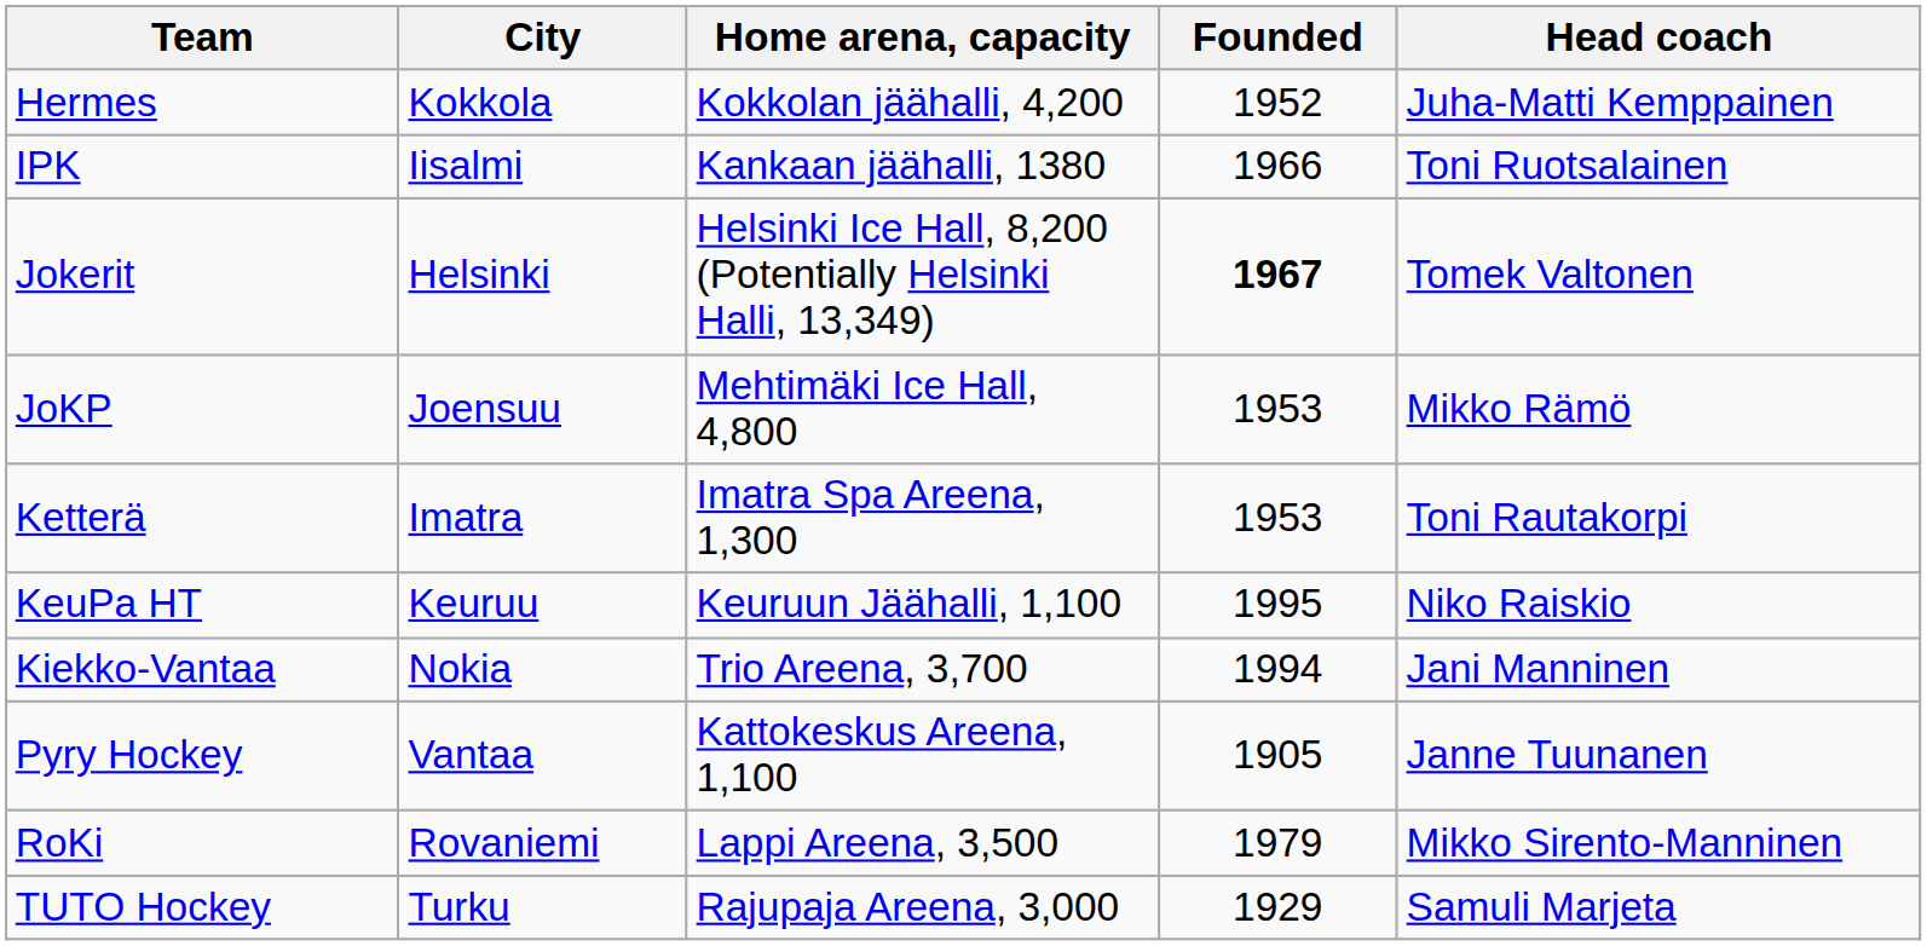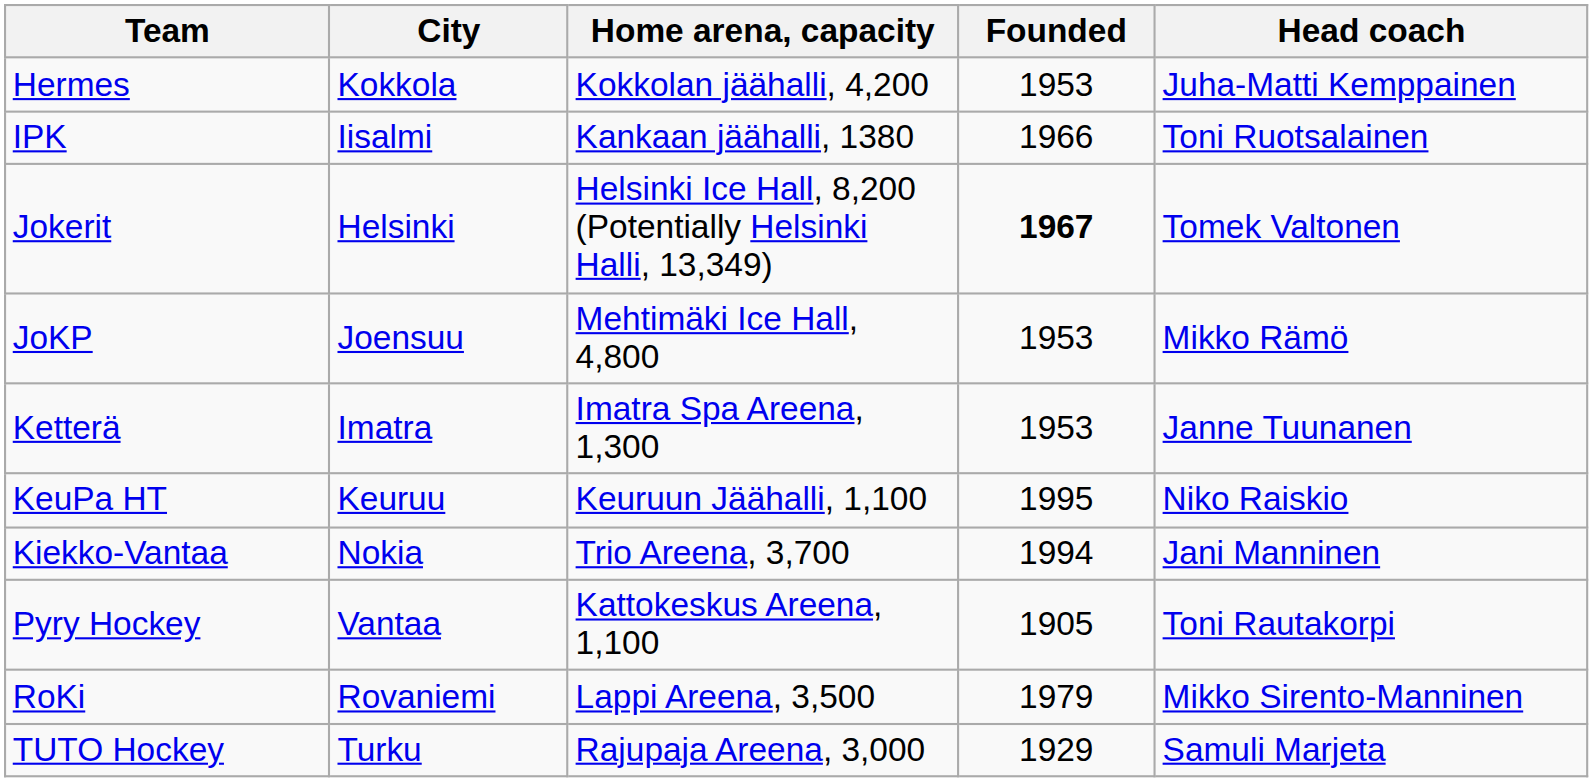Hermes | Founded: 1952 -> 1953
Ketterä | Head coach: Toni Rautakorpi -> Janne Tuunanen
Pyry Hockey | Head coach: Janne Tuunanen -> Toni Rautakorpi
